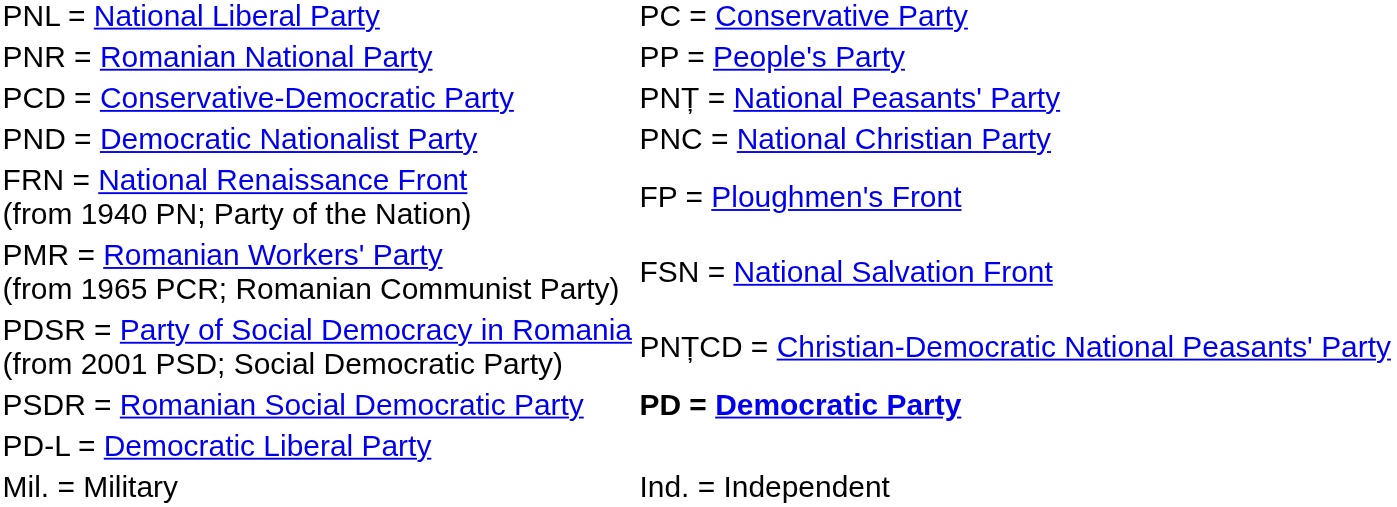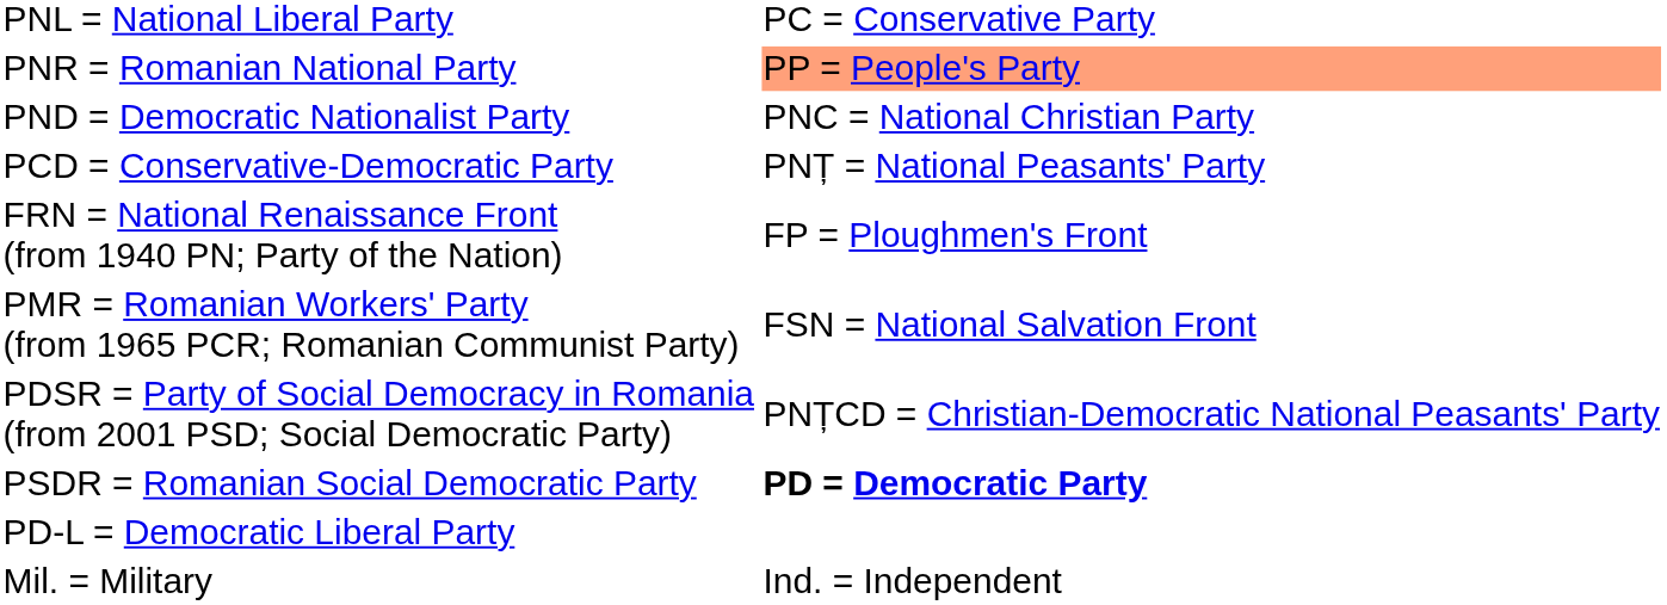PNR = Romanian National Party | column 2: no background -> lightsalmon background
rows swapped: PCD = Conservative-Democratic Party <-> PND = Democratic Nationalist Party
